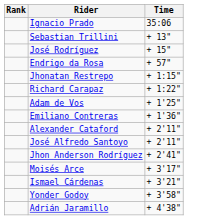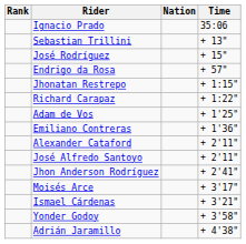+ column: Nation
